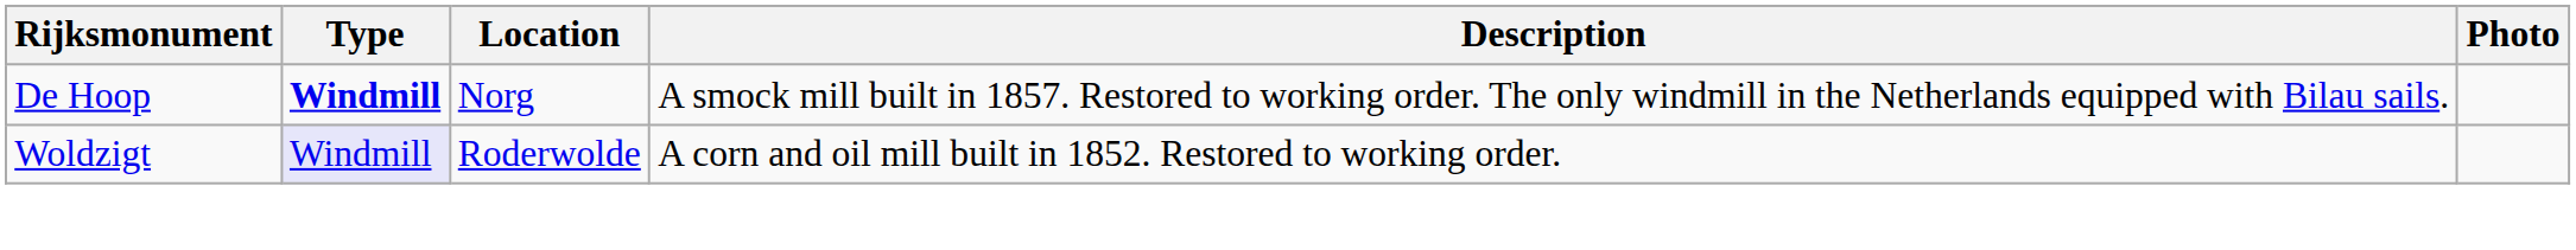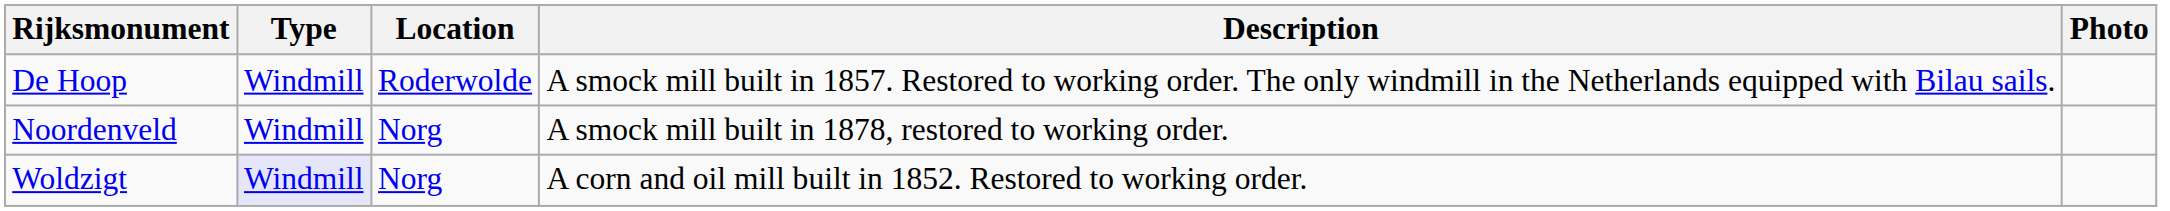De Hoop | Type: bold -> normal
De Hoop | Location: Norg -> Roderwolde
+ row: Noordenveld | Windmill | Norg | A smock mill built in 1878, restored to working order.
Woldzigt | Location: Roderwolde -> Norg
